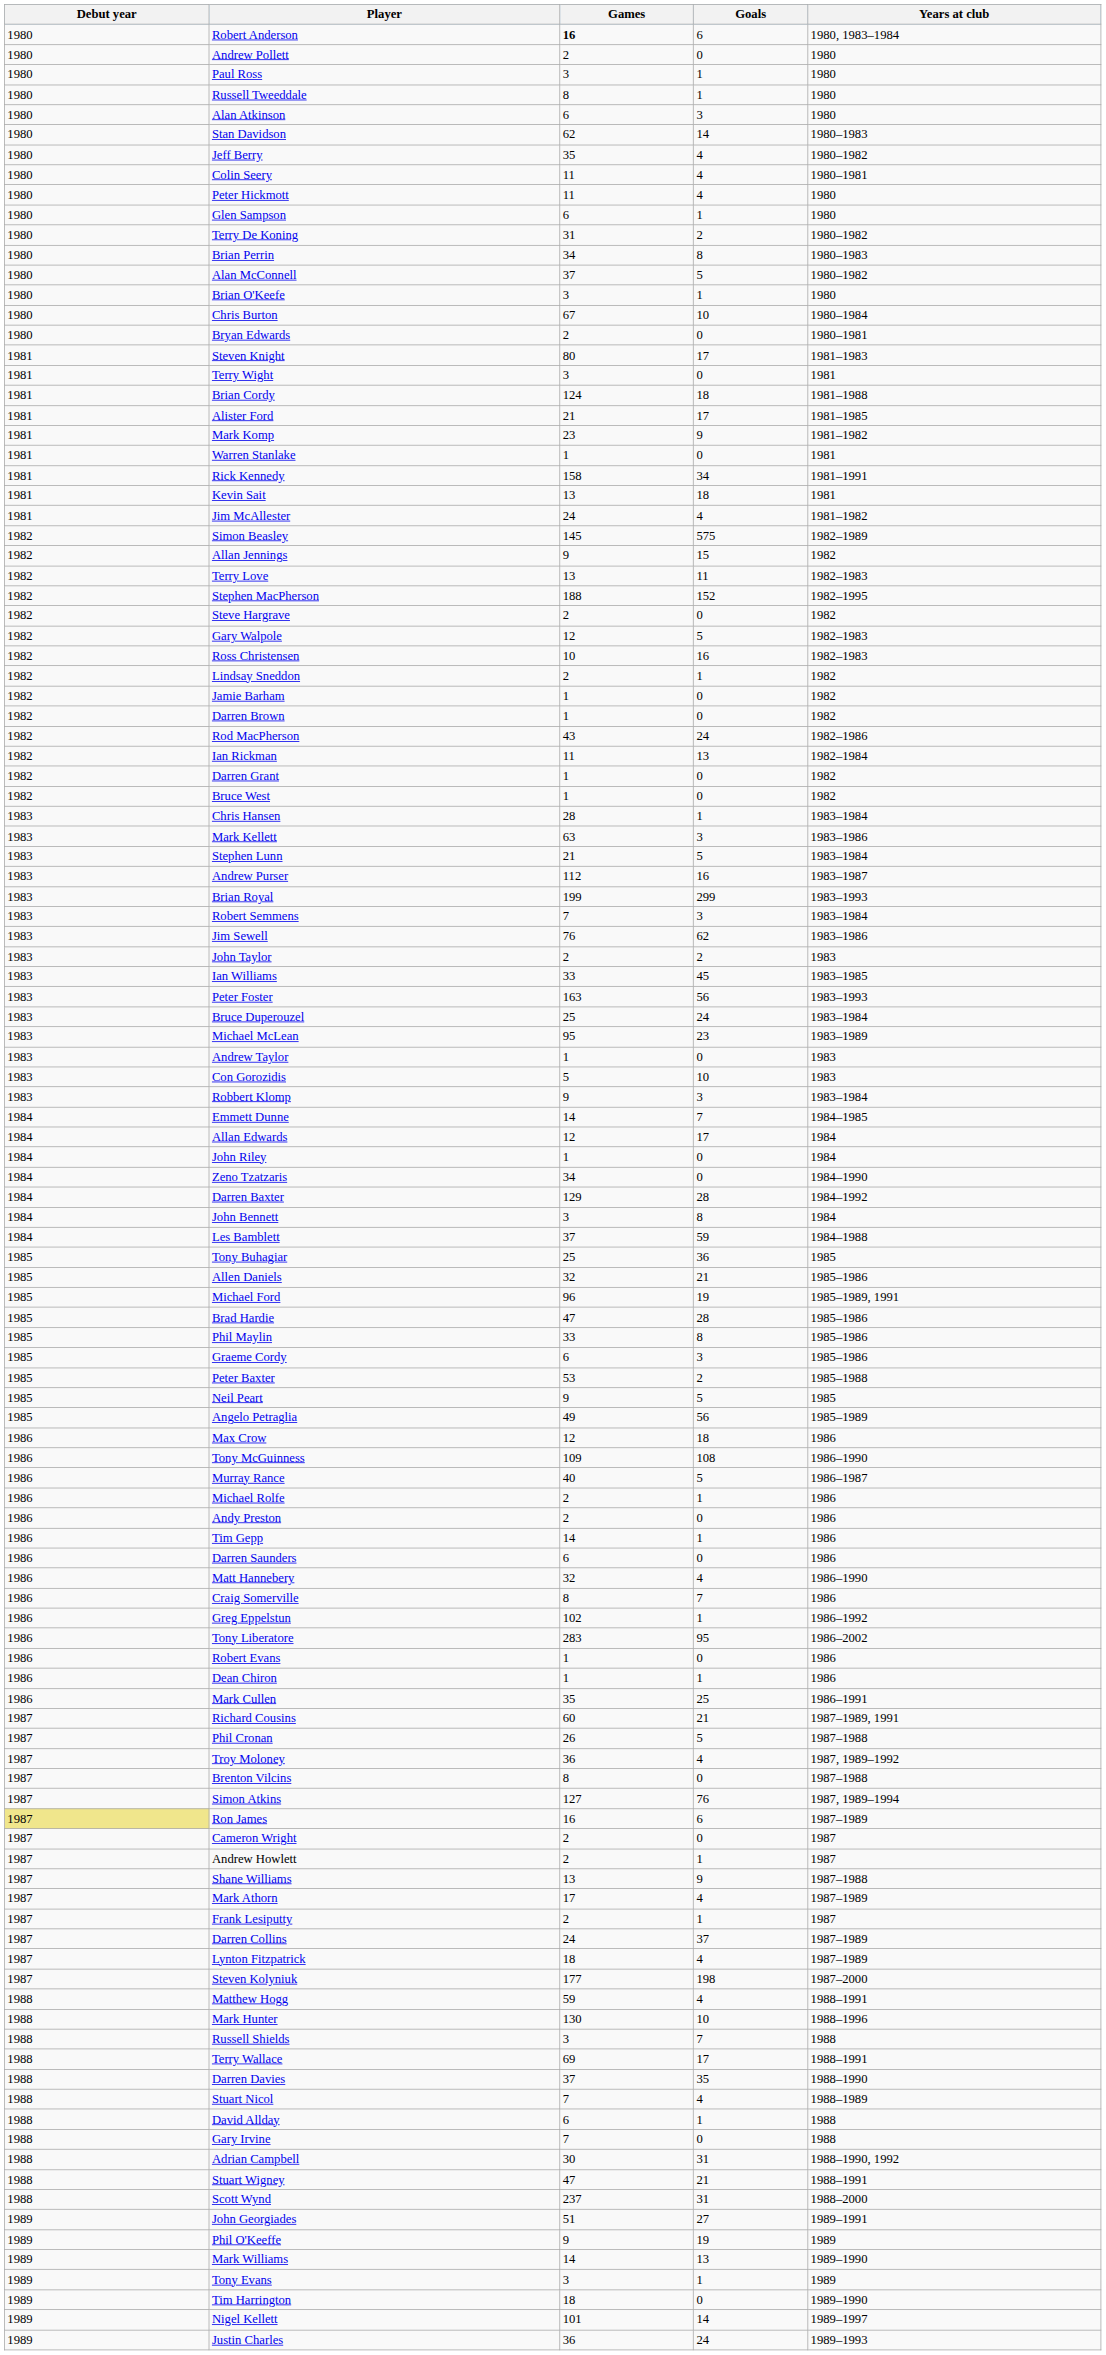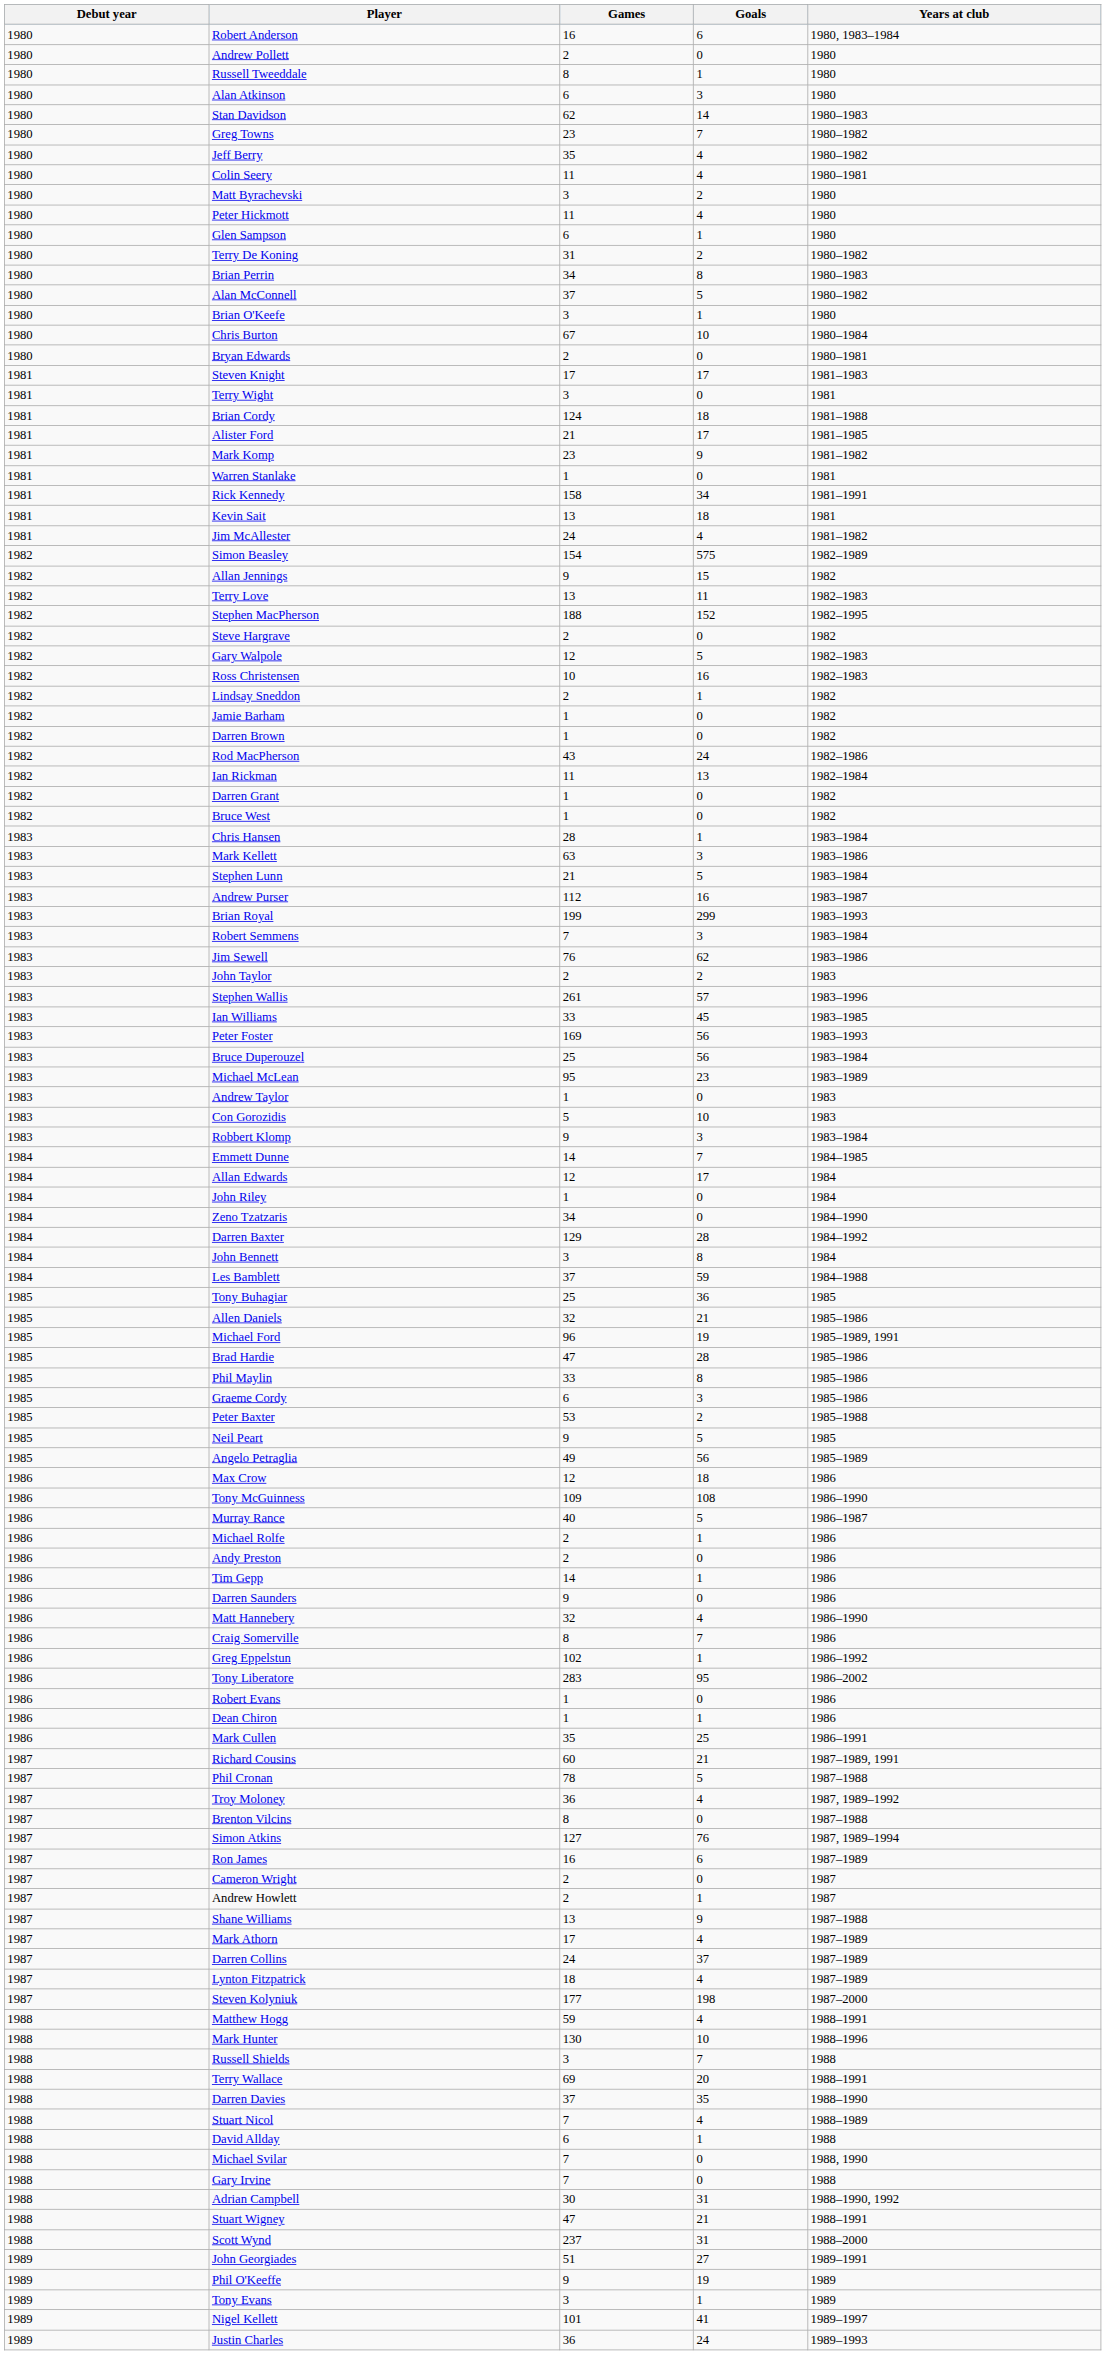Robert Anderson | Games: bold -> normal
- row: 1980 | Paul Ross | 3 | 1 | 1980
+ row: 1980 | Greg Towns | 23 | 7 | 1980–1982
+ row: 1980 | Matt Byrachevski | 3 | 2 | 1980
Steven Knight | Games: 80 -> 17
Simon Beasley | Games: 145 -> 154
+ row: 1983 | Stephen Wallis | 261 | 57 | 1983–1996
Peter Foster | Games: 163 -> 169
Bruce Duperouzel | Goals: 24 -> 56
Darren Saunders | Games: 6 -> 9
Phil Cronan | Games: 26 -> 78
Ron James | Debut year: khaki background -> no background
- row: 1987 | Frank Lesiputty | 2 | 1 | 1987
Terry Wallace | Goals: 17 -> 20
+ row: 1988 | Michael Svilar | 7 | 0 | 1988, 1990
- row: 1989 | Mark Williams | 14 | 13 | 1989–1990
- row: 1989 | Tim Harrington | 18 | 0 | 1989–1990
Nigel Kellett | Goals: 14 -> 41
